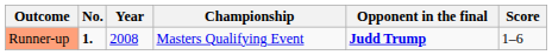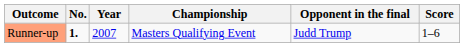Runner-up | Year: 2008 -> 2007
Runner-up | Opponent in the final: bold -> normal
